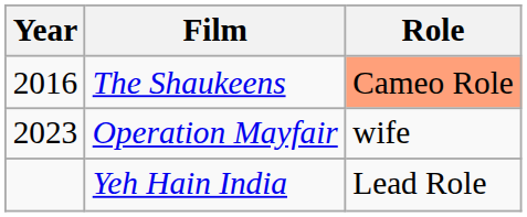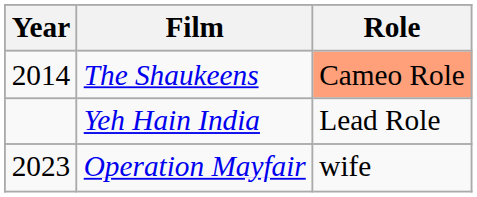The Shaukeens | Year: 2016 -> 2014
rows swapped: Yeh Hain India <-> Operation Mayfair
